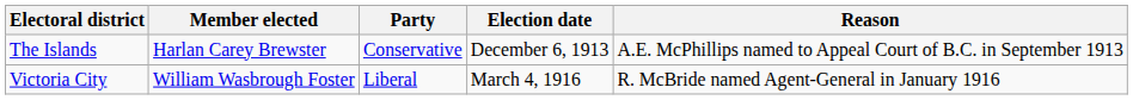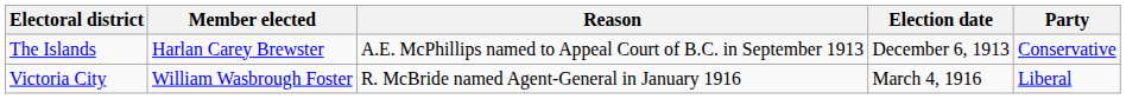columns swapped: Party <-> Reason
